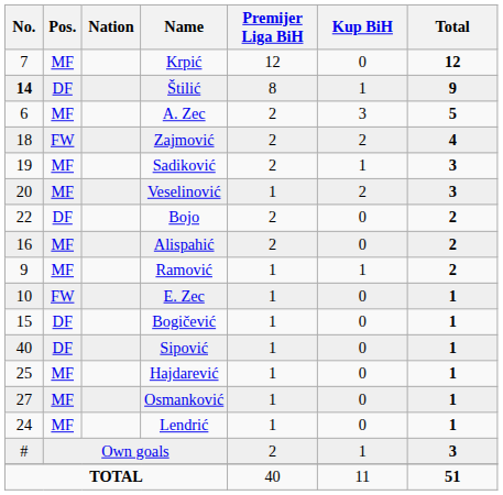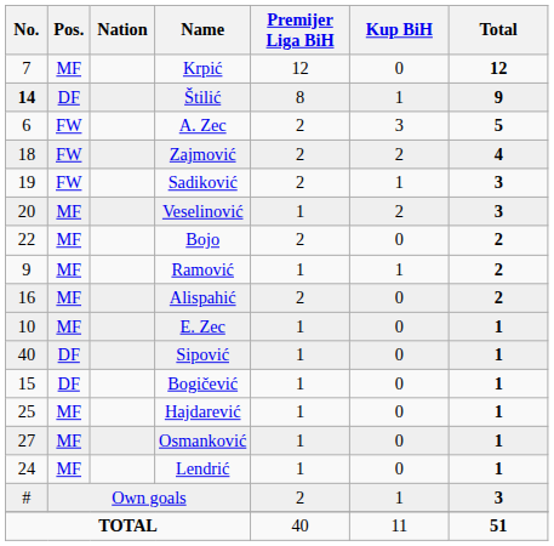A. Zec | Pos.: MF -> FW
Sadiković | Pos.: MF -> FW
Bojo | Pos.: DF -> MF
rows swapped: Alispahić <-> Ramović
E. Zec | Pos.: FW -> MF
rows swapped: Bogičević <-> Sipović
